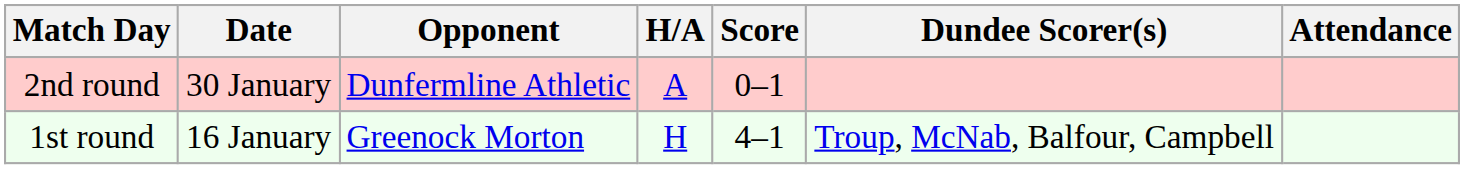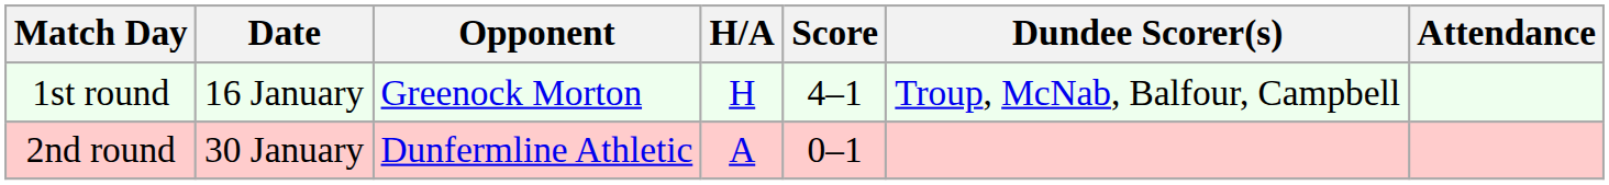rows swapped: 1st round <-> 2nd round
